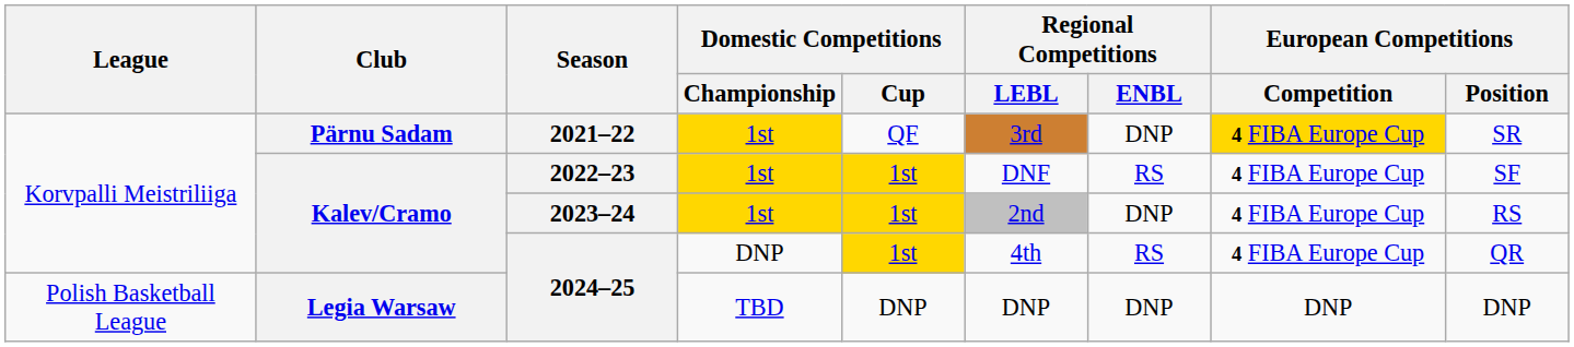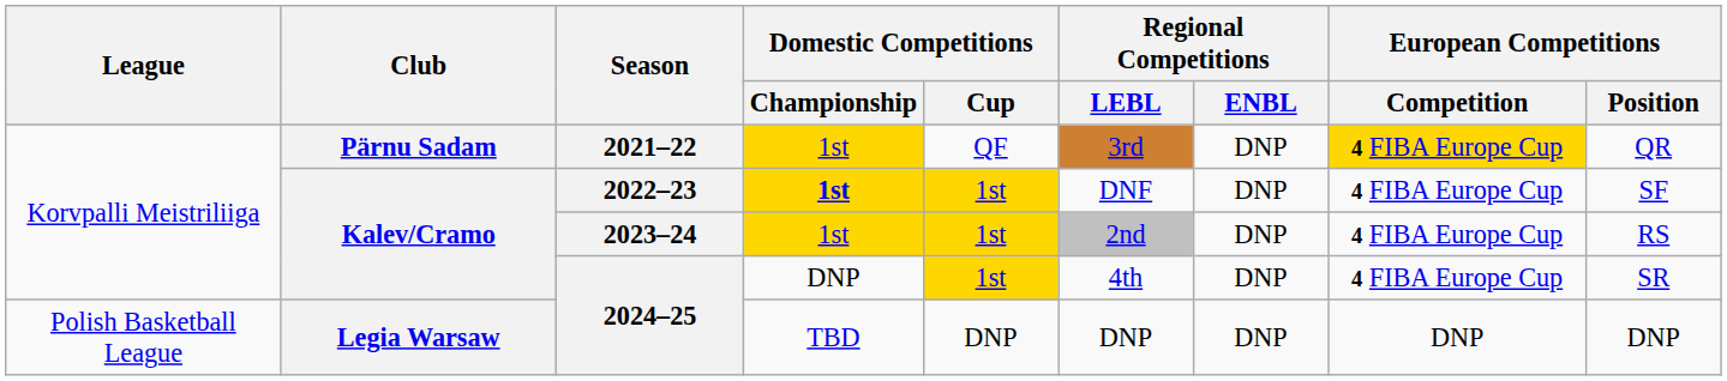2021–22 | European Competitions / Position: SR -> QR
2022–23 | Domestic Competitions / Championship: normal -> bold
2022–23 | Regional Competitions / ENBL: RS -> DNP
Kalev/Cramo / 2024–25 | Regional Competitions / ENBL: RS -> DNP
Kalev/Cramo / 2024–25 | European Competitions / Position: QR -> SR
